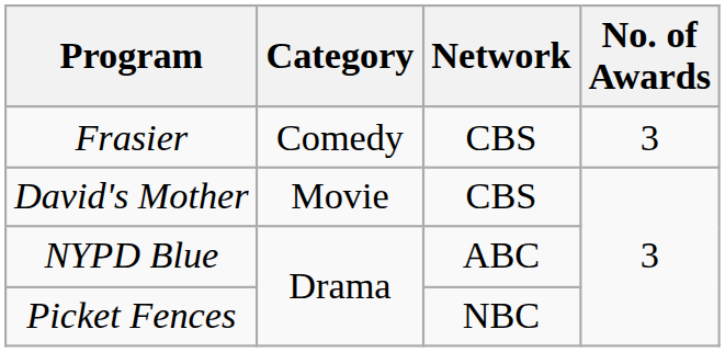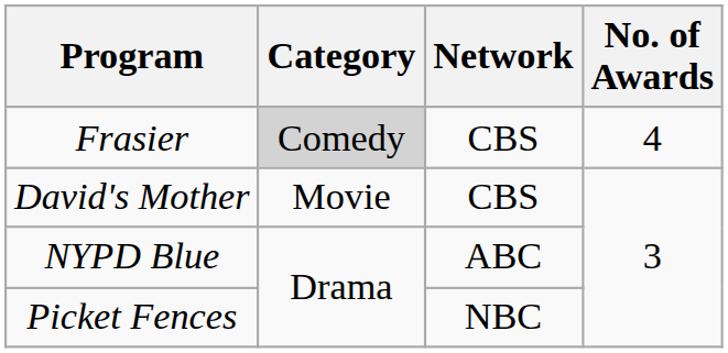Frasier | Category: no background -> lightgrey background
Frasier | No. of Awards: 3 -> 4
